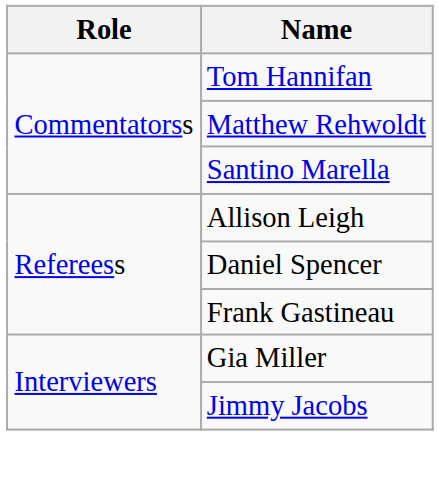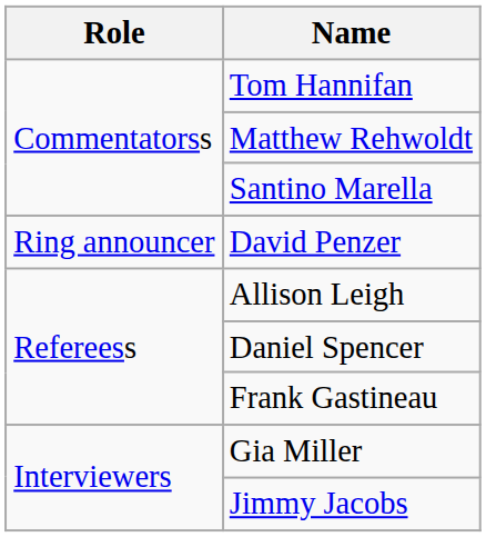+ row: Ring announcer | David Penzer
